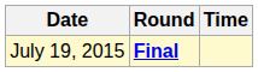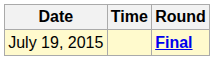columns swapped: Time <-> Round
